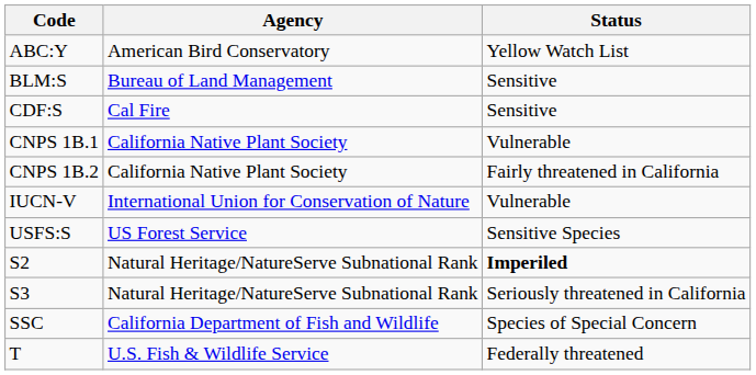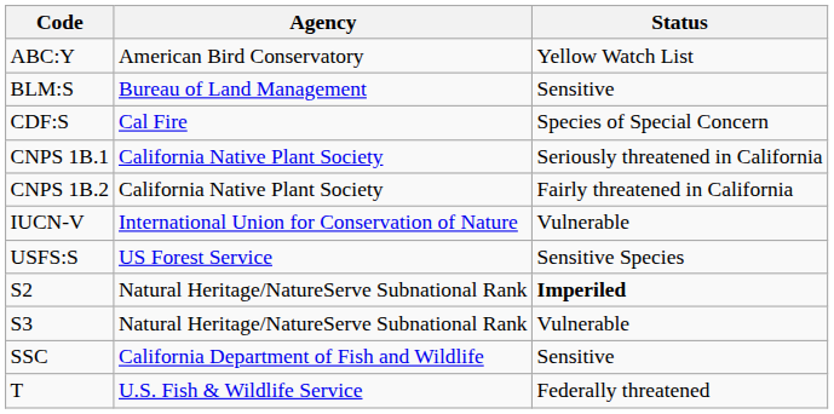CDF:S | Status: Sensitive -> Species of Special Concern
CNPS 1B.1 | Status: Vulnerable -> Seriously threatened in California
S3 | Status: Seriously threatened in California -> Vulnerable
SSC | Status: Species of Special Concern -> Sensitive
